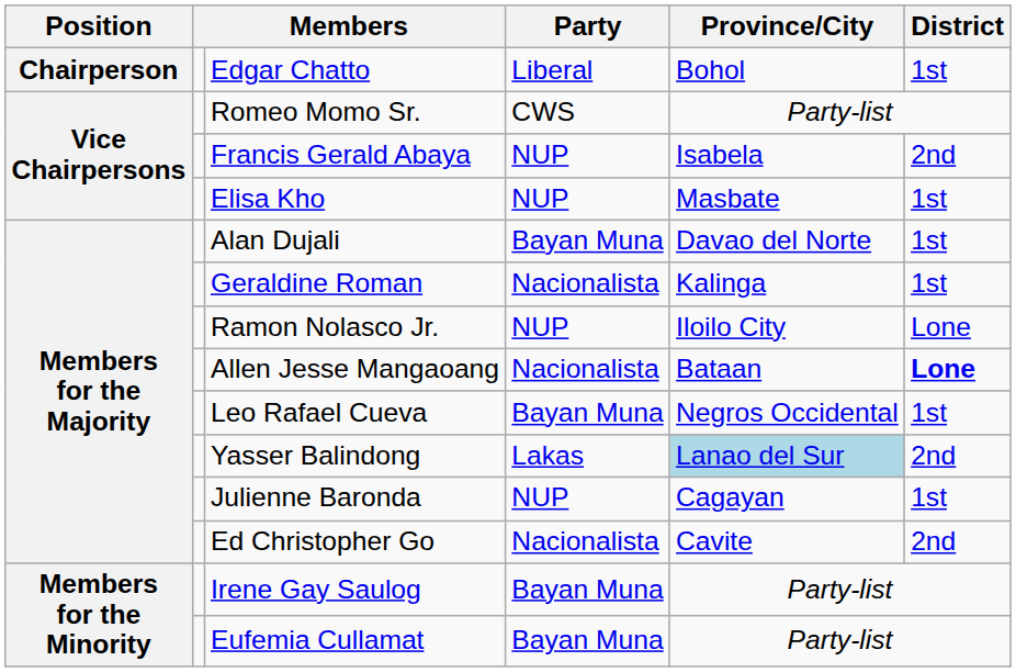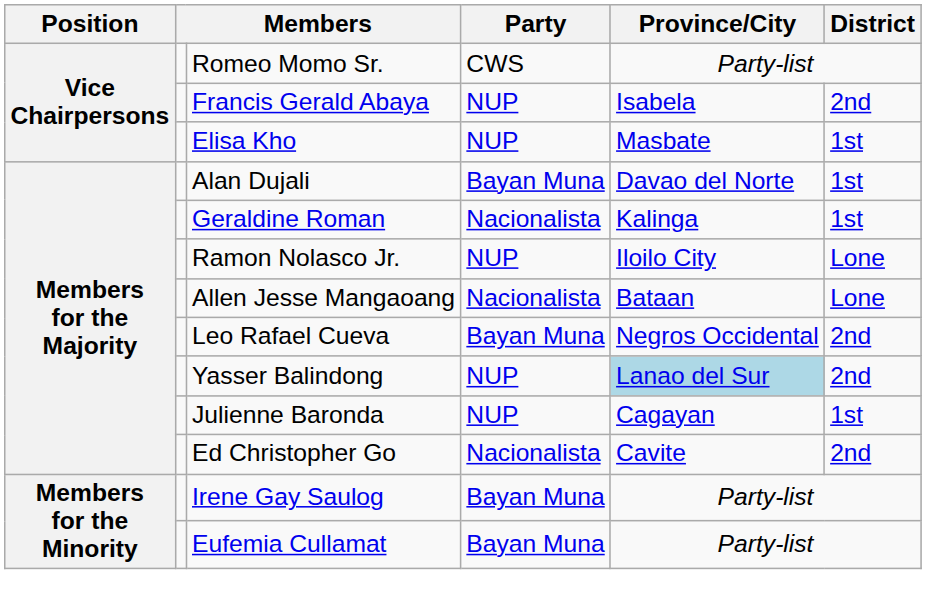- row: Chairperson | Edgar Chatto | Liberal | Bohol | 1st
Allen Jesse Mangaoang | District: bold -> normal
Leo Rafael Cueva | District: 1st -> 2nd
Yasser Balindong | Party: Lakas -> NUP
